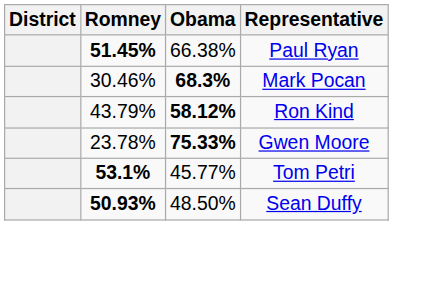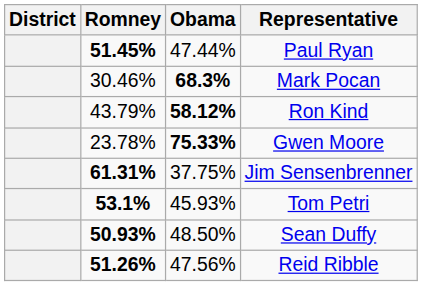Paul Ryan | Obama: 66.38% -> 47.44%
+ row: 61.31% | 37.75% | Jim Sensenbrenner
Tom Petri | Obama: 45.77% -> 45.93%
+ row: 51.26% | 47.56% | Reid Ribble
